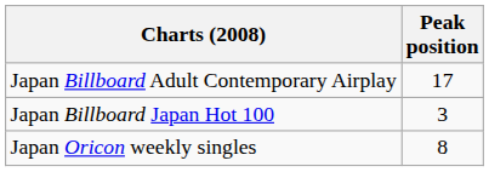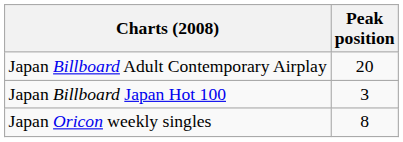Japan Billboard Adult Contemporary Airplay | Peak position: 17 -> 20
